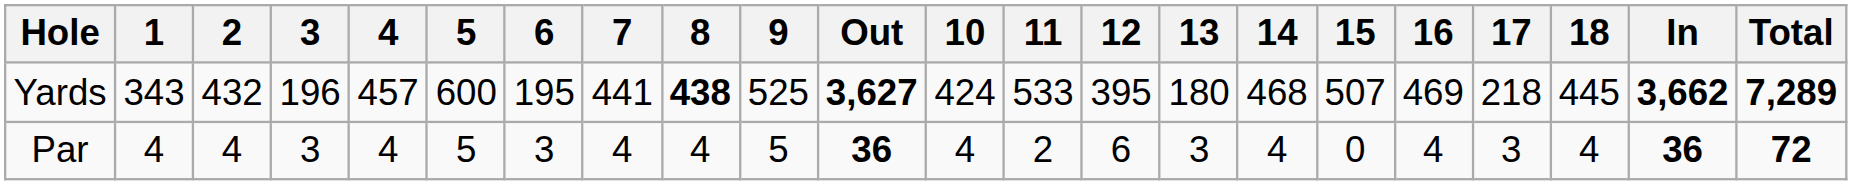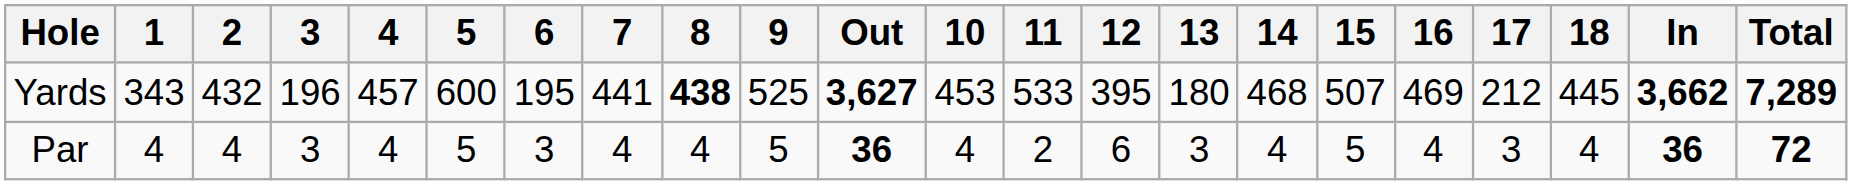Yards | 10: 424 -> 453
Yards | 17: 218 -> 212
Par | 15: 0 -> 5
